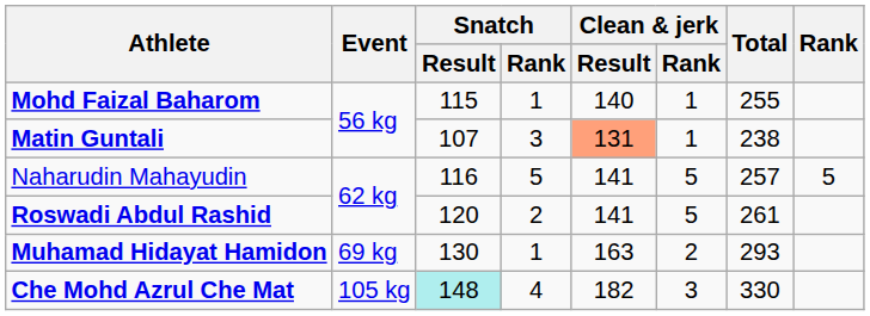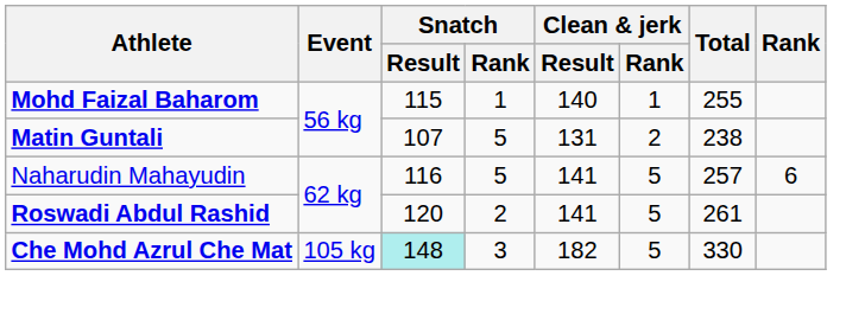Matin Guntali | Snatch / Rank: 3 -> 5
Matin Guntali | Clean & jerk / Result: lightsalmon background -> no background
Matin Guntali | Clean & jerk / Rank: 1 -> 2
Naharudin Mahayudin | Rank: 5 -> 6
- row: Muhamad Hidayat Hamidon | 69 kg | 130 | 1 | 163 | 2 | 293
Che Mohd Azrul Che Mat | Snatch / Rank: 4 -> 3
Che Mohd Azrul Che Mat | Clean & jerk / Rank: 3 -> 5
